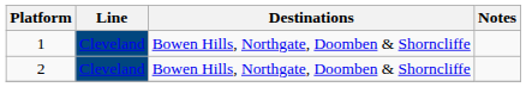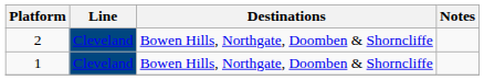rows swapped: 1 <-> 2
